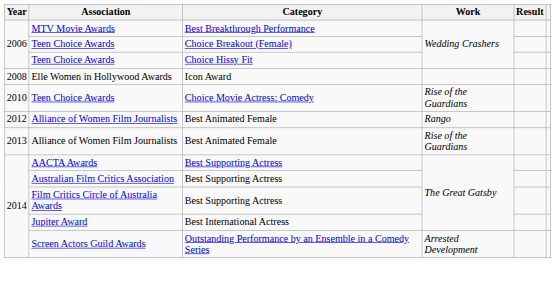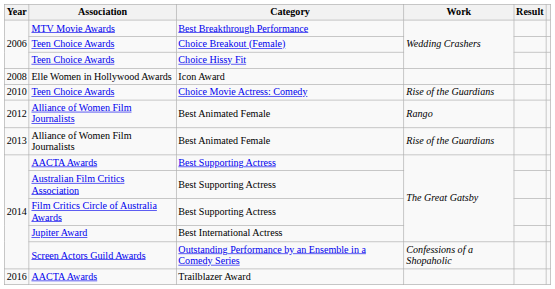Outstanding Performance by an Ensemble in a Comedy Series | Work: Arrested Development -> Confessions of a Shopaholic
+ row: 2016 | AACTA Awards | Trailblazer Award
